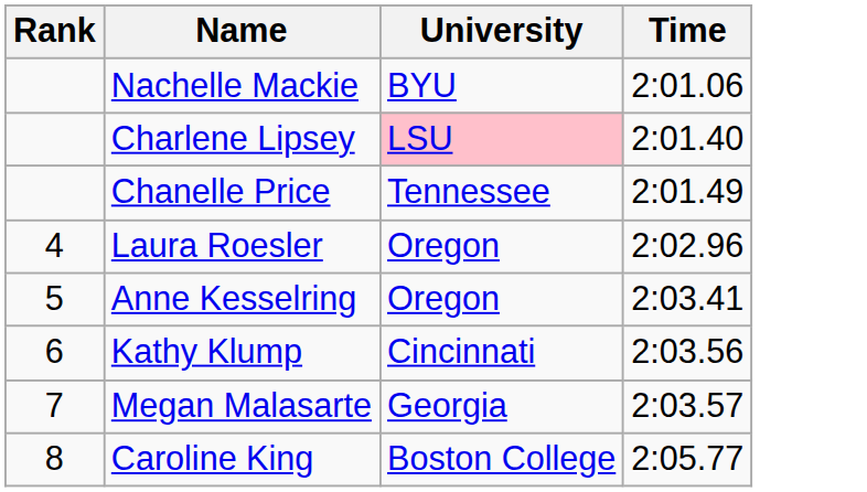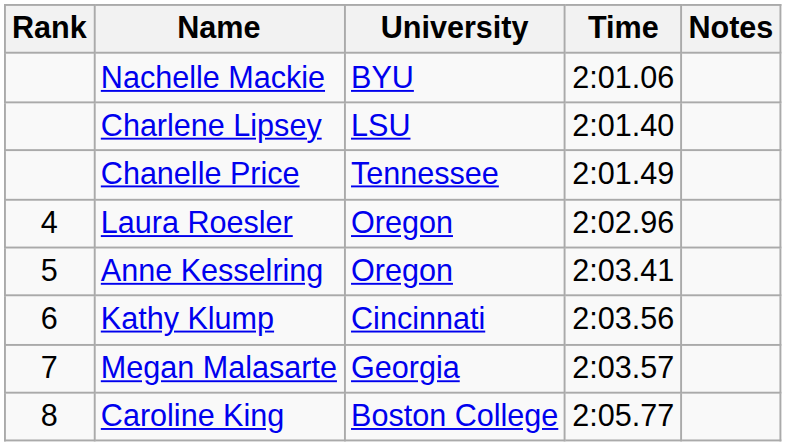+ column: Notes
Charlene Lipsey | University: pink background -> no background
